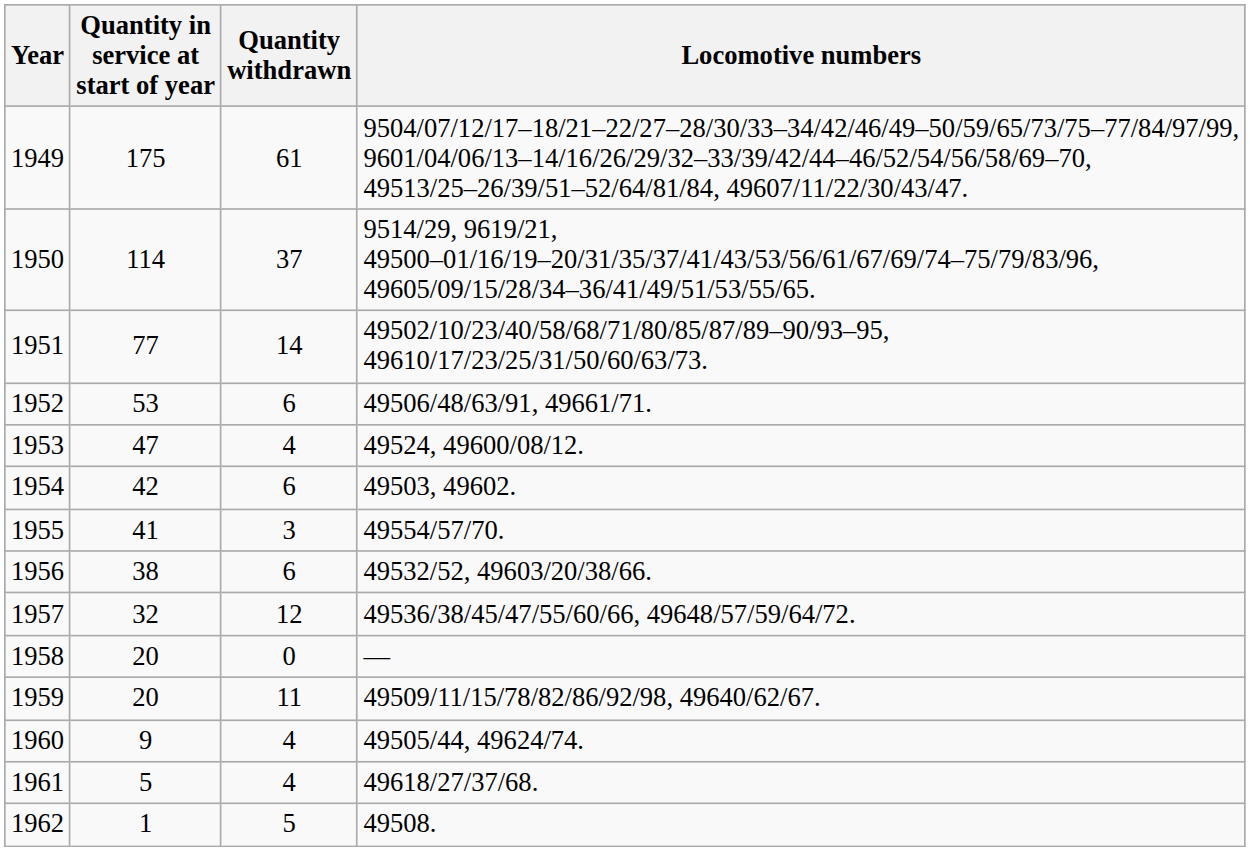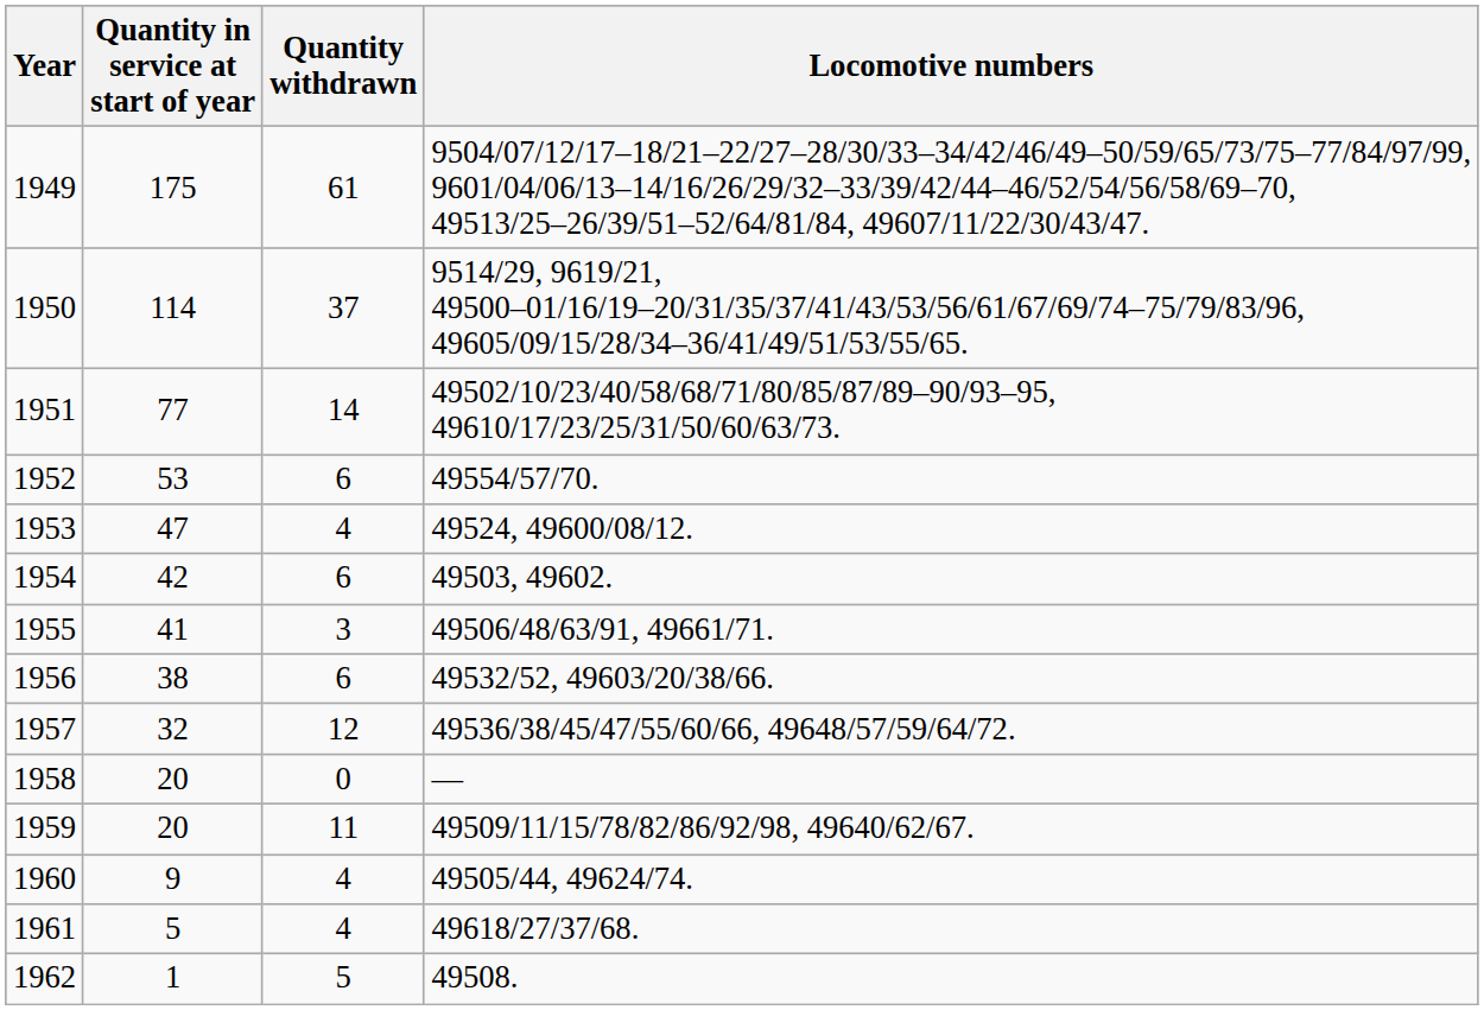1952 | Locomotive numbers: 49506/48/63/91, 49661/71. -> 49554/57/70.
1955 | Locomotive numbers: 49554/57/70. -> 49506/48/63/91, 49661/71.
